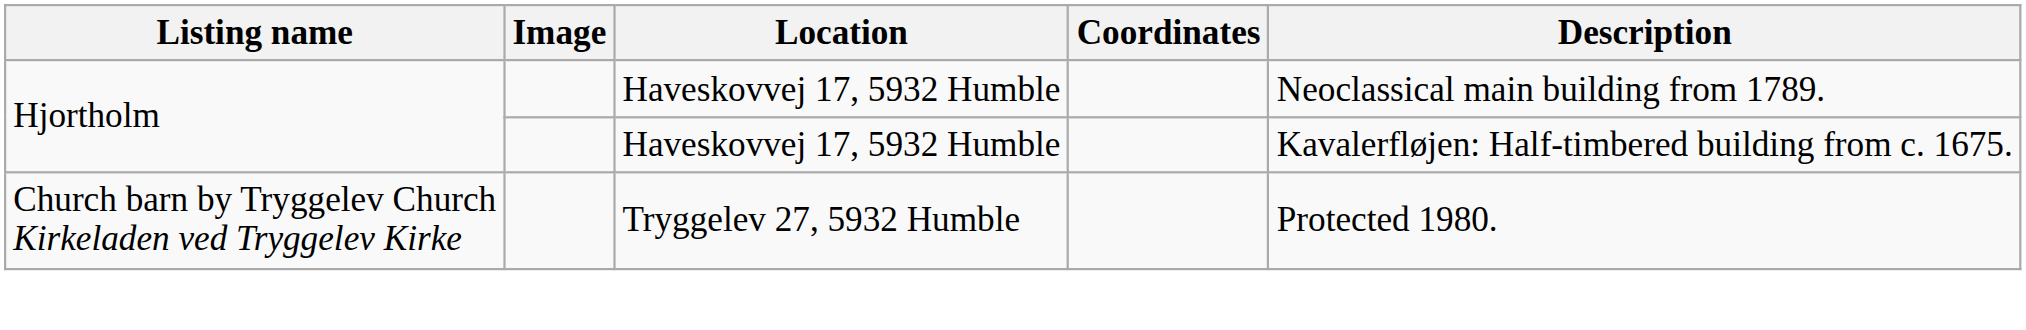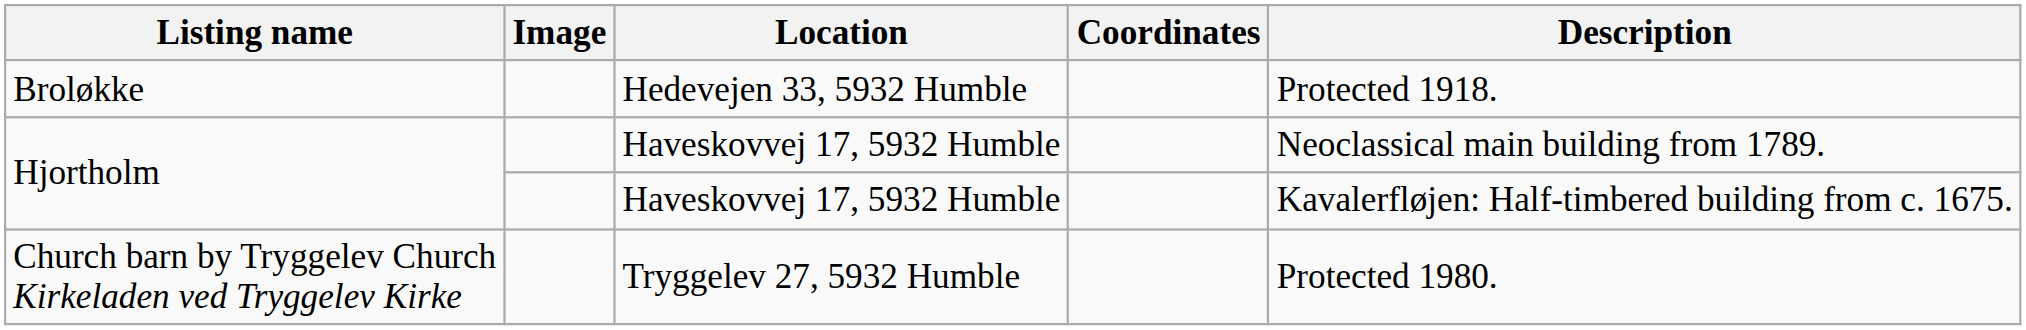+ row: Broløkke | Hedevejen 33, 5932 Humble | Protected 1918.
